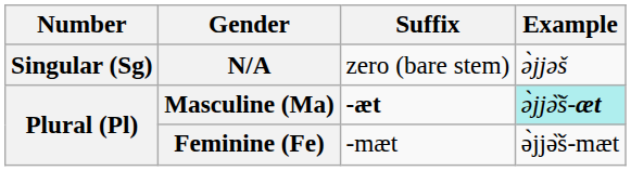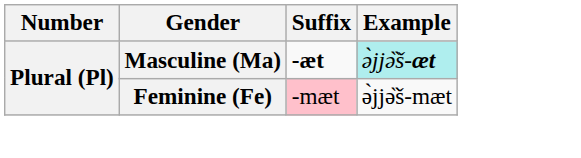- row: Singular (Sg) | N/A | zero (bare stem) | ə̀jjəš
Feminine (Fe) | Suffix: no background -> pink background
